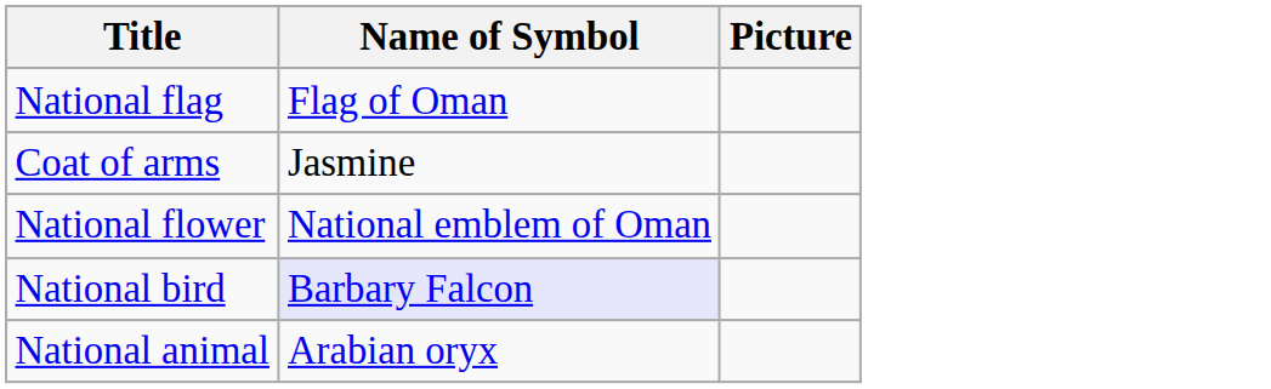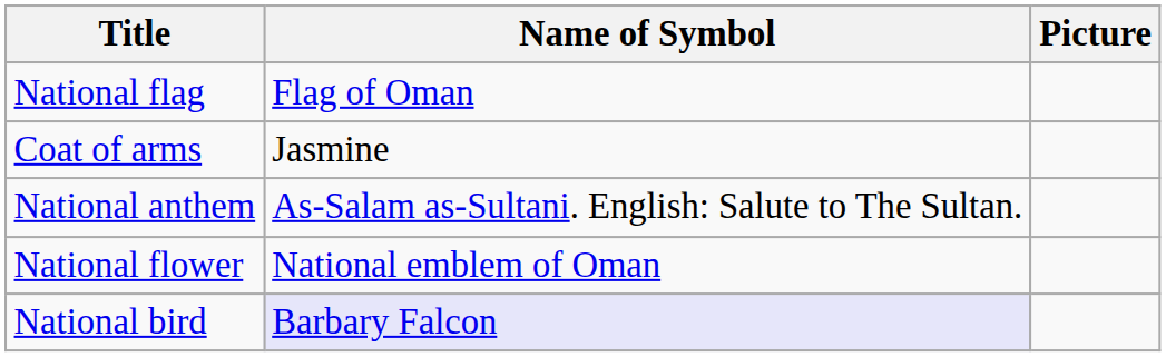+ row: National anthem | As-Salam as-Sultani. English: Salute to The Sultan.
- row: National animal | Arabian oryx
